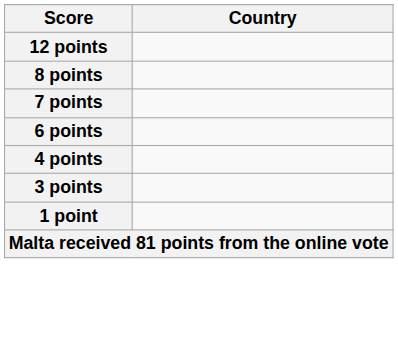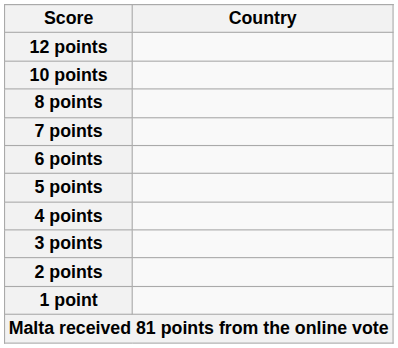+ row: 10 points
+ row: 5 points
+ row: 2 points
